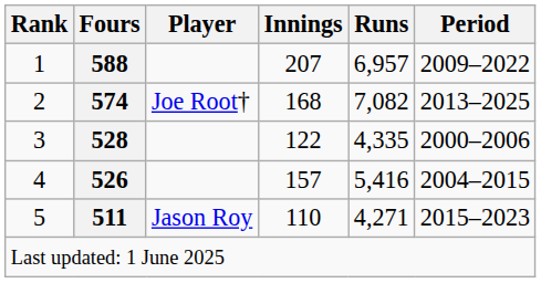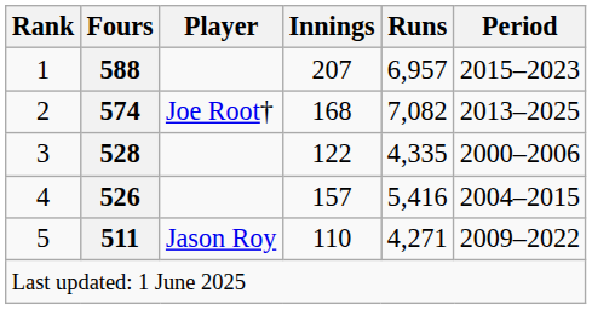1 | Period: 2009–2022 -> 2015–2023
5 | Period: 2015–2023 -> 2009–2022
